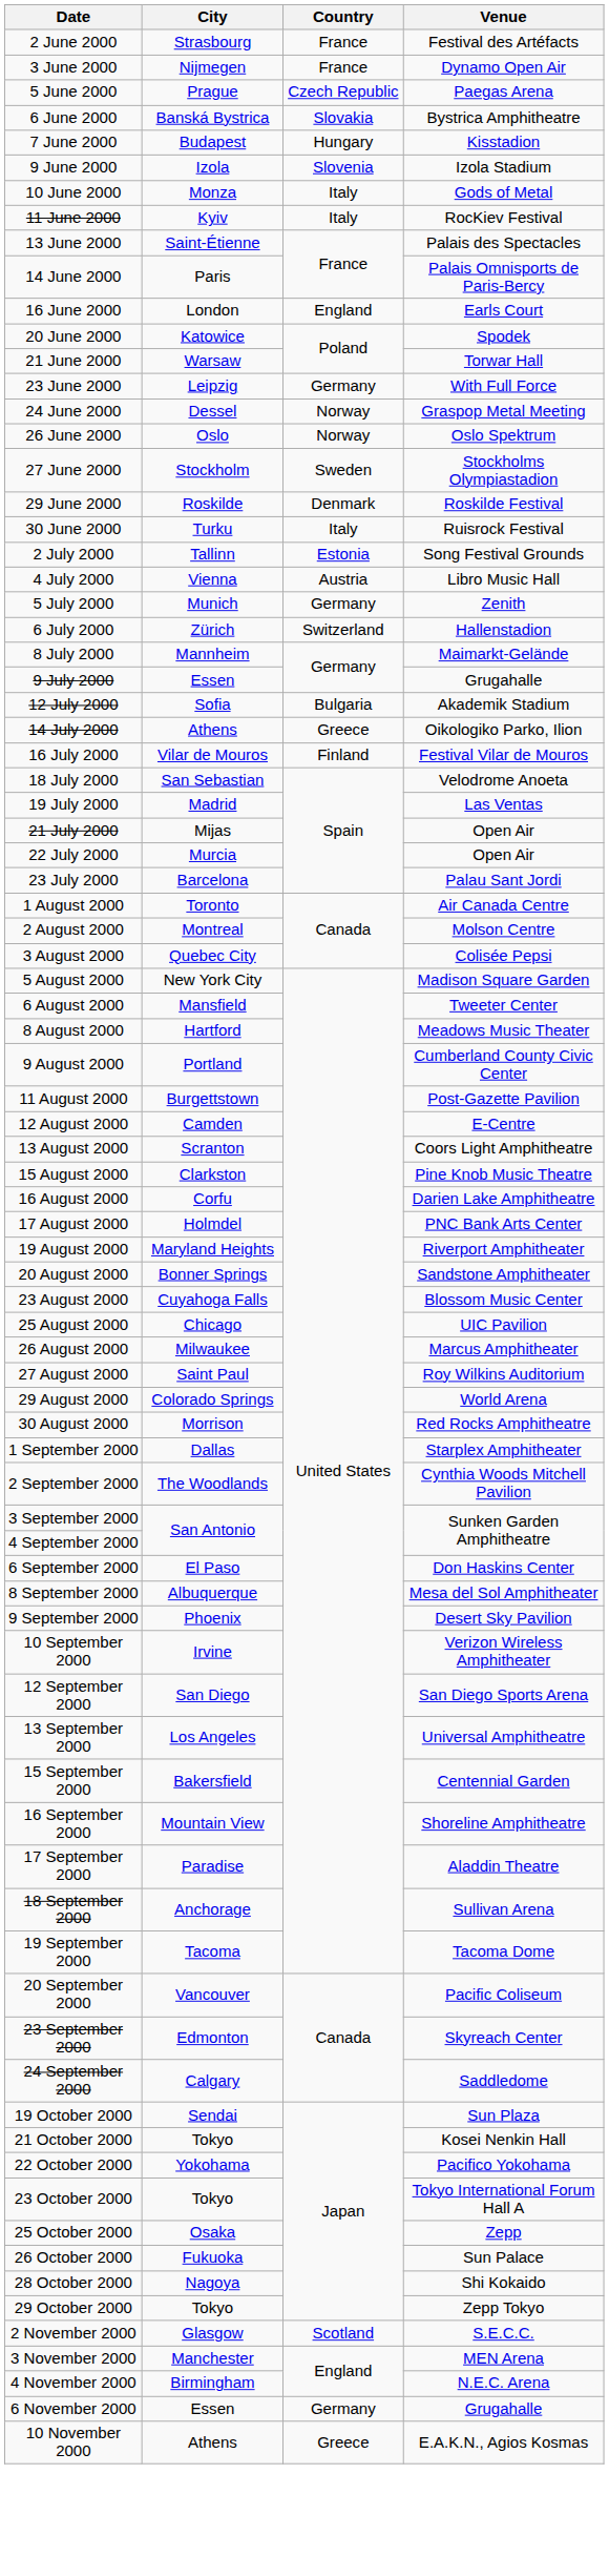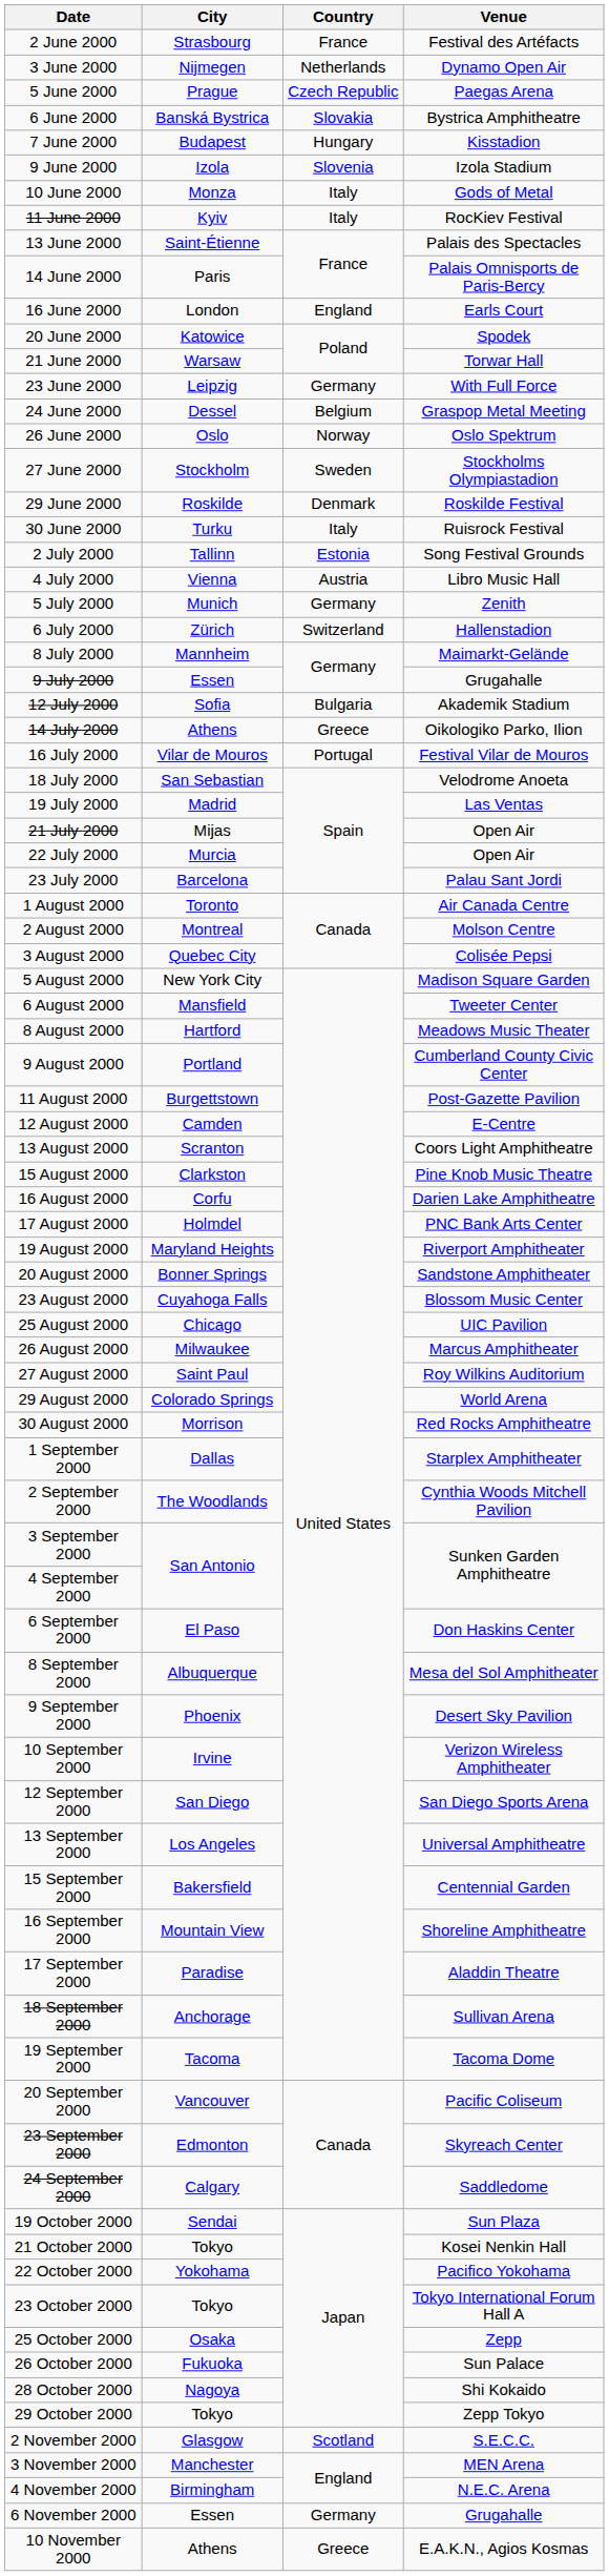3 June 2000 | Country: France -> Netherlands
24 June 2000 | Country: Norway -> Belgium
16 July 2000 | Country: Finland -> Portugal
